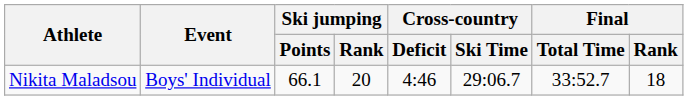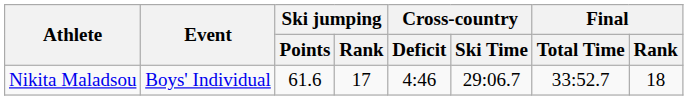Nikita Maladsou | Ski jumping / Points: 66.1 -> 61.6
Nikita Maladsou | Ski jumping / Rank: 20 -> 17
